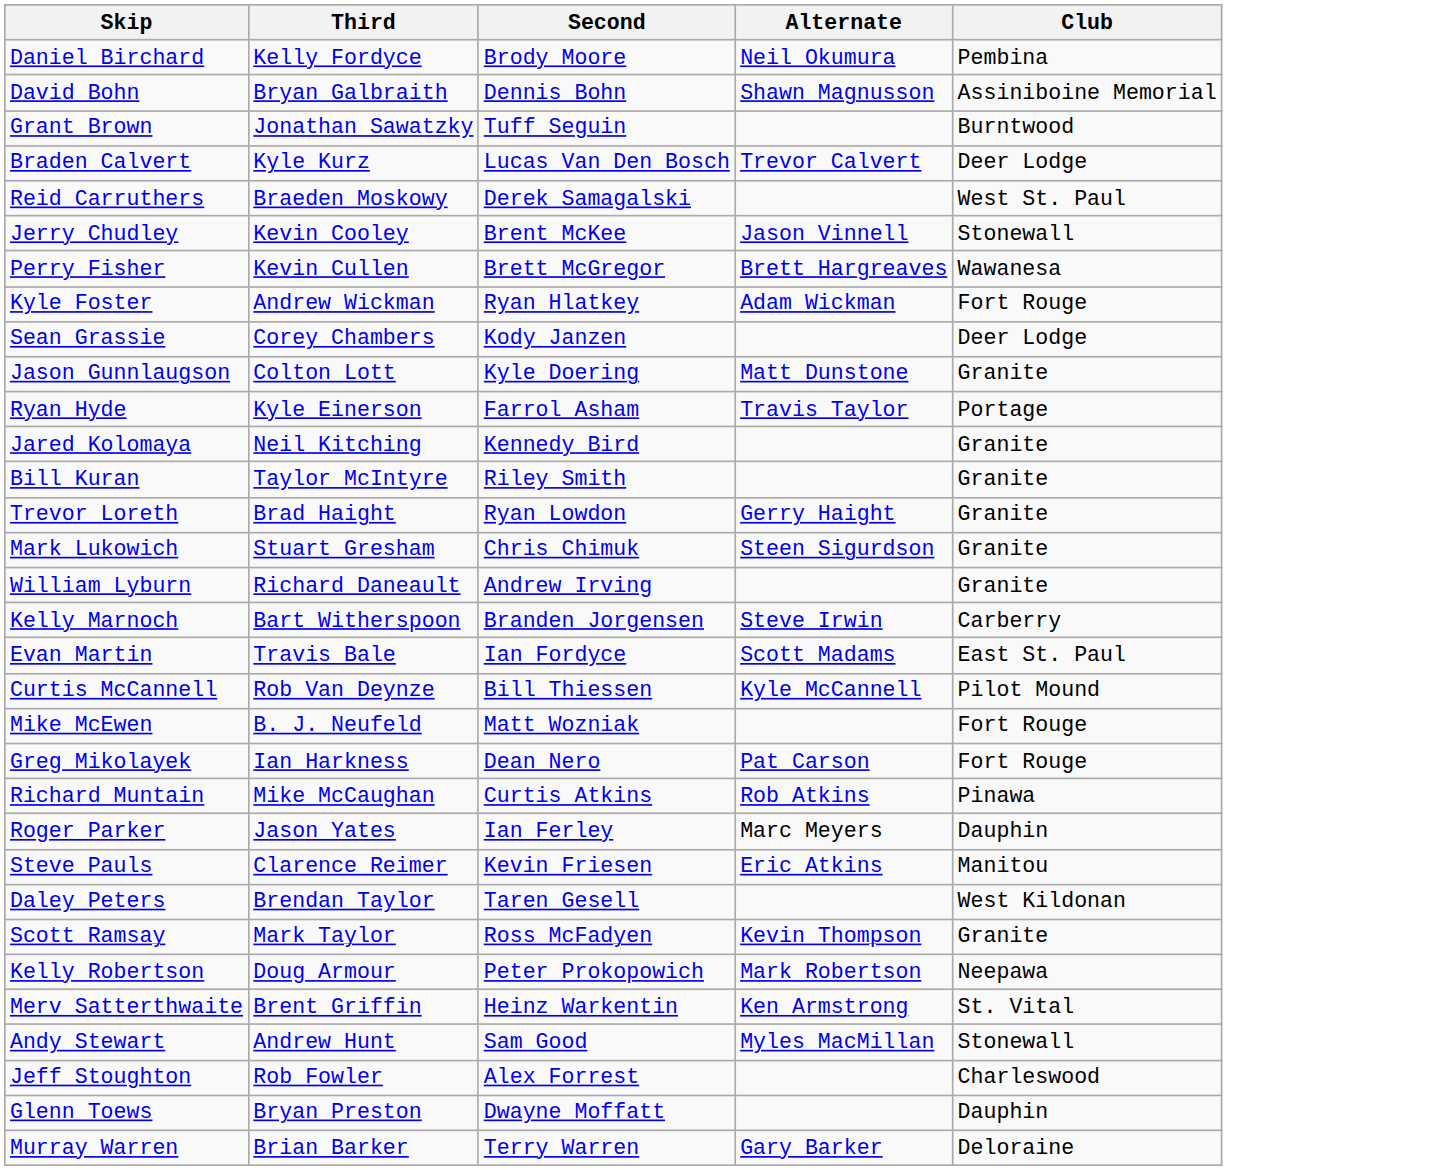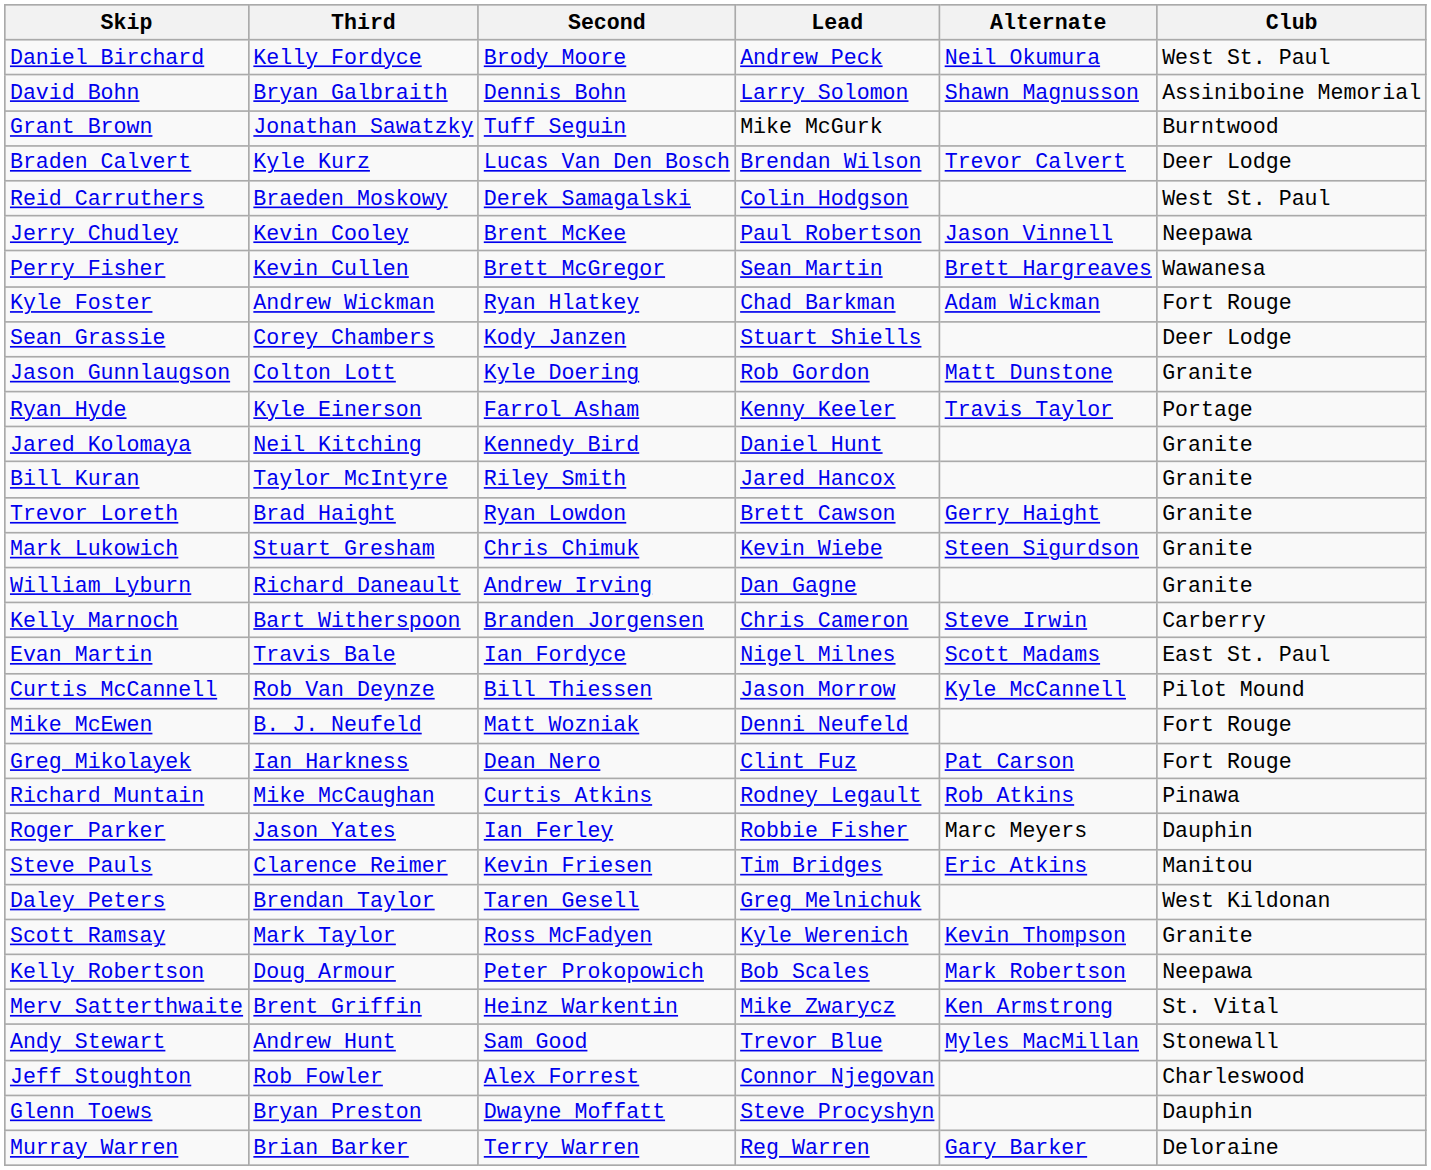+ column: Lead | Andrew Peck | Larry Solomon | Mike McGurk | Brendan Wilson | Colin Hodgson | Paul Robertson | Sean Martin | Chad Barkman | Stuart Shiells | Rob Gordon | Kenny Keeler | Daniel Hunt | Jared Hancox | Brett Cawson | Kevin Wiebe | Dan Gagne | Chris Cameron | Nigel Milnes | Jason Morrow | Denni Neufeld | Clint Fuz | Rodney Legault | Robbie Fisher | Tim Bridges | Greg Melnichuk | Kyle Werenich | Bob Scales | Mike Zwarycz | Trevor Blue | Connor Njegovan | Steve Procyshyn | Reg Warren
Daniel Birchard | Club: Pembina -> West St. Paul
Jerry Chudley | Club: Stonewall -> Neepawa
